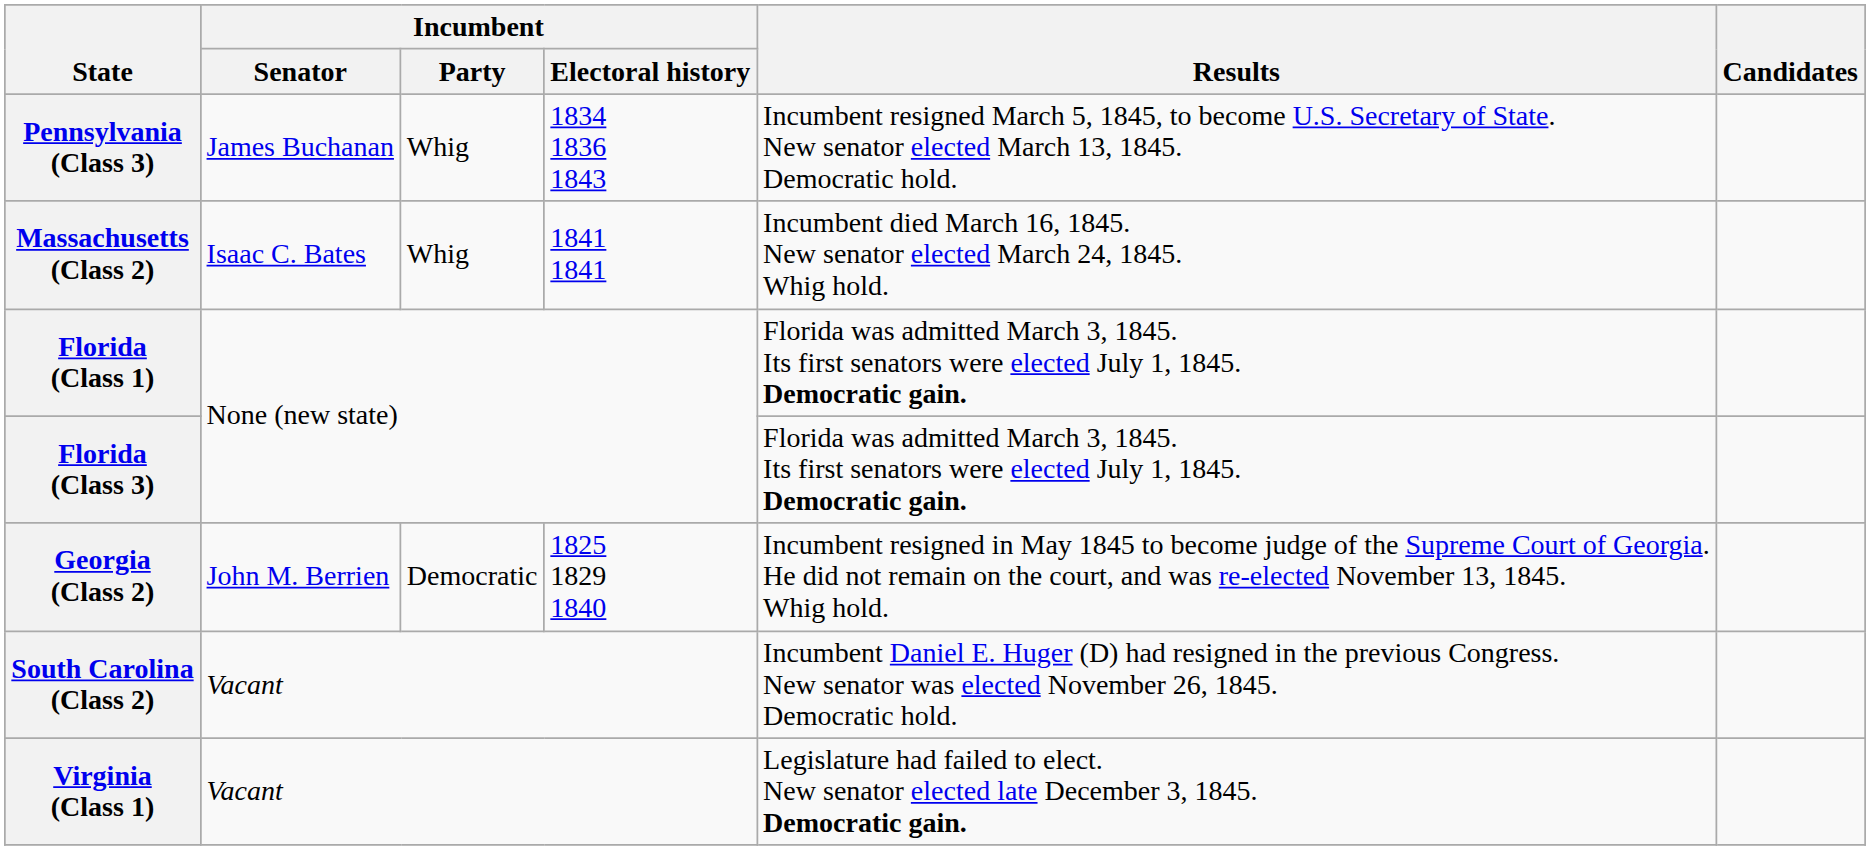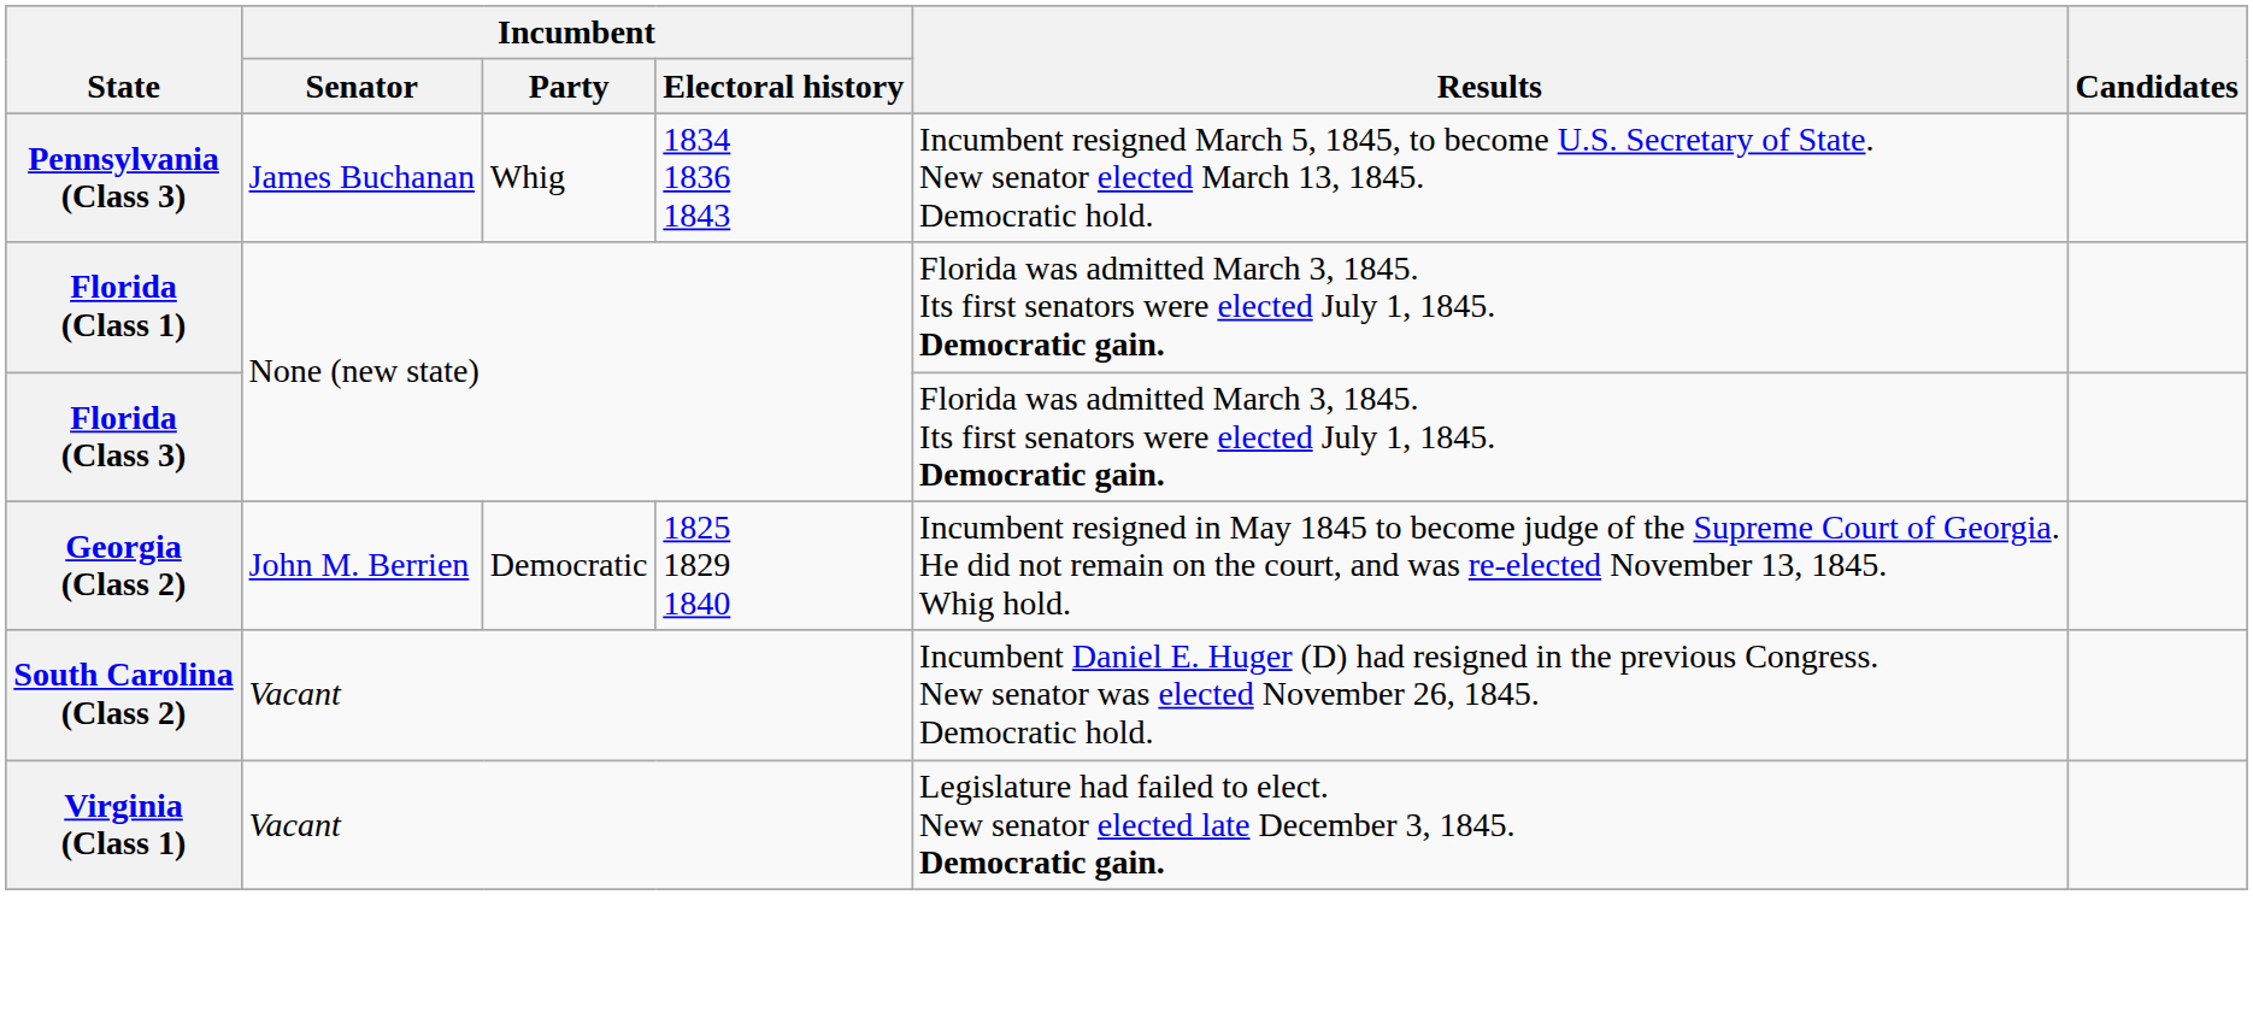- row: Massachusetts (Class 2) | Isaac C. Bates | Whig | 1841 1841 | Incumbent died March 16, 1845. New senator elected March 24, 1845. Whig hold.
